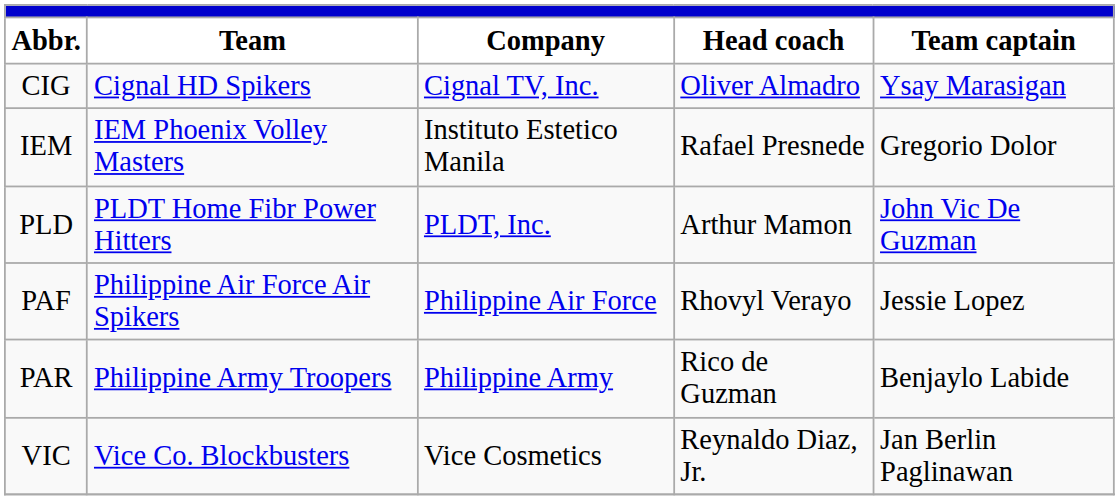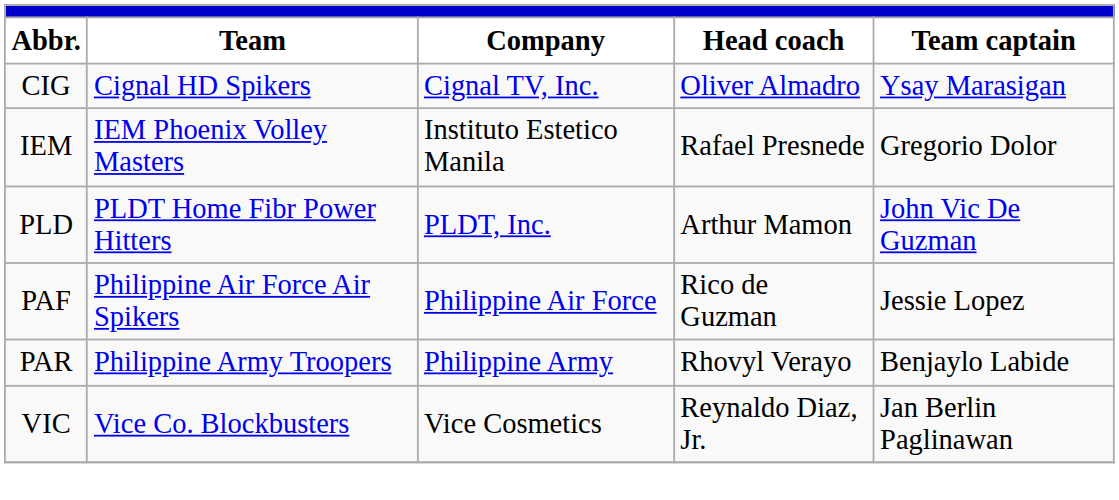PAF | Head coach: Rhovyl Verayo -> Rico de Guzman
PAR | Head coach: Rico de Guzman -> Rhovyl Verayo
